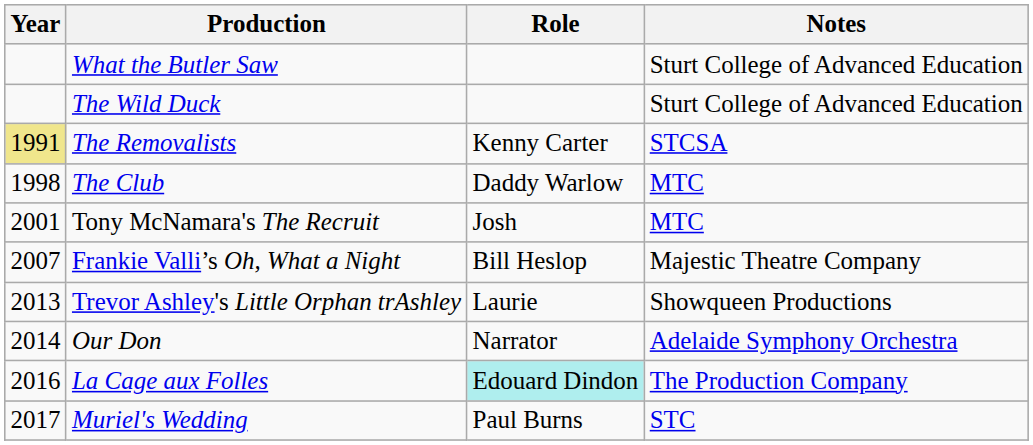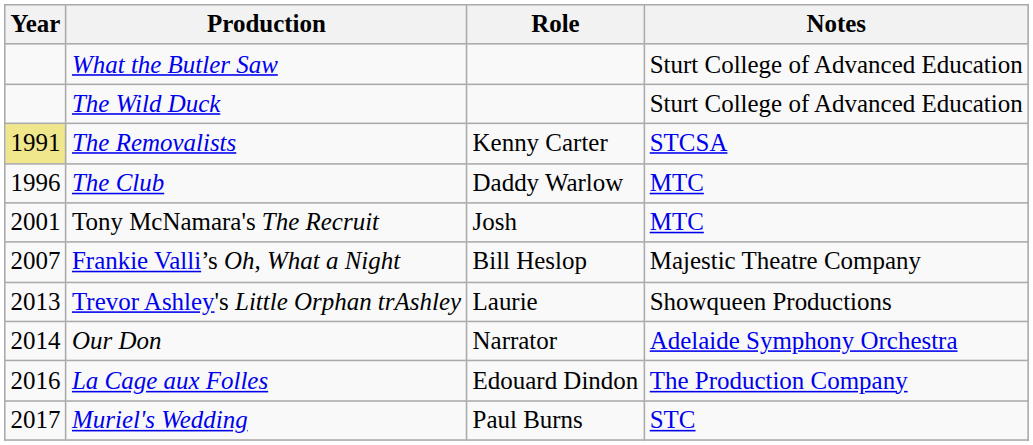The Club | Year: 1998 -> 1996
La Cage aux Folles | Role: paleturquoise background -> no background
